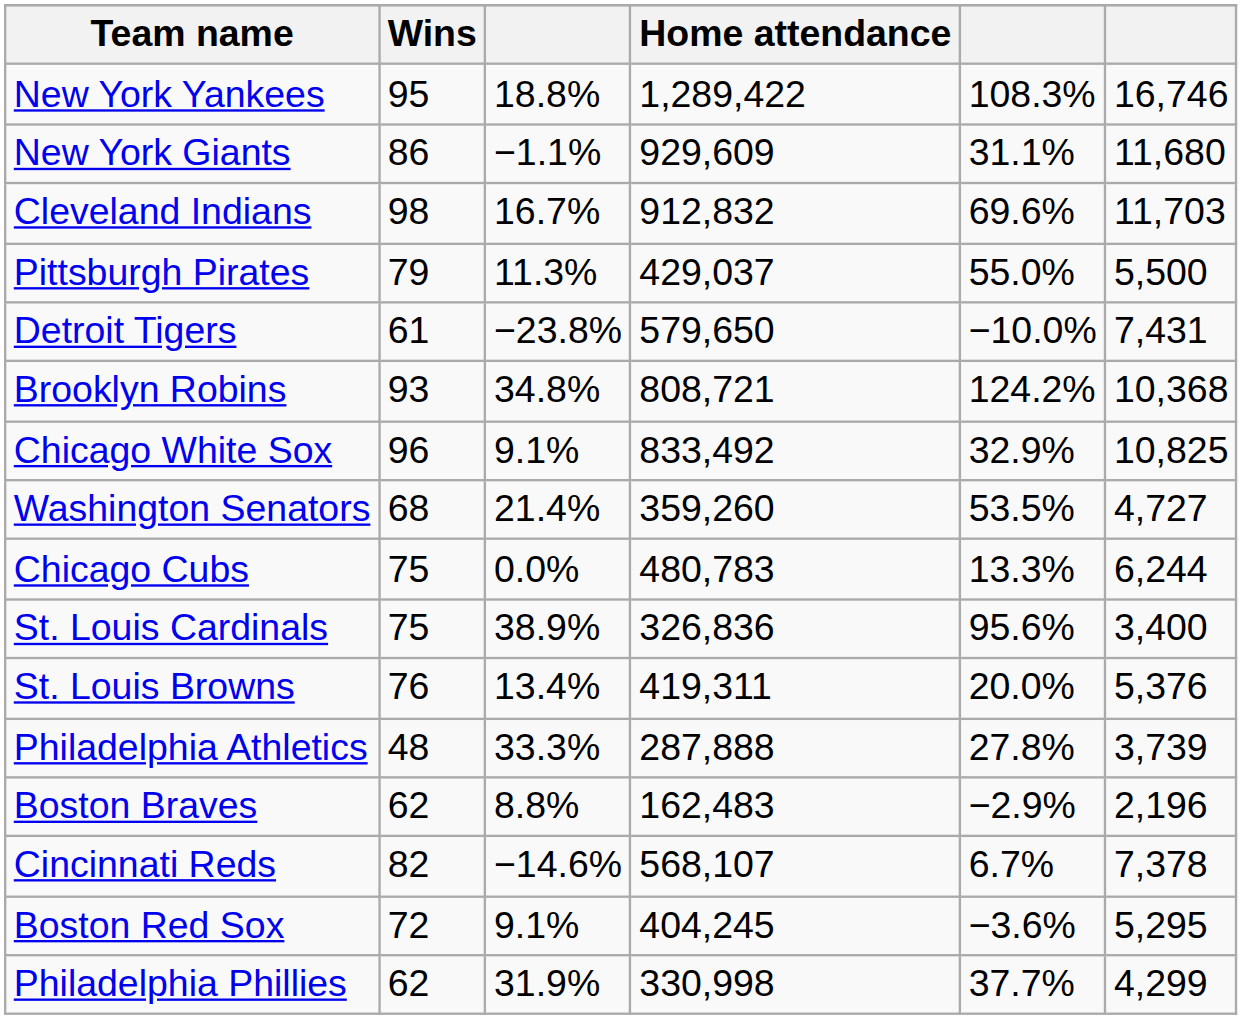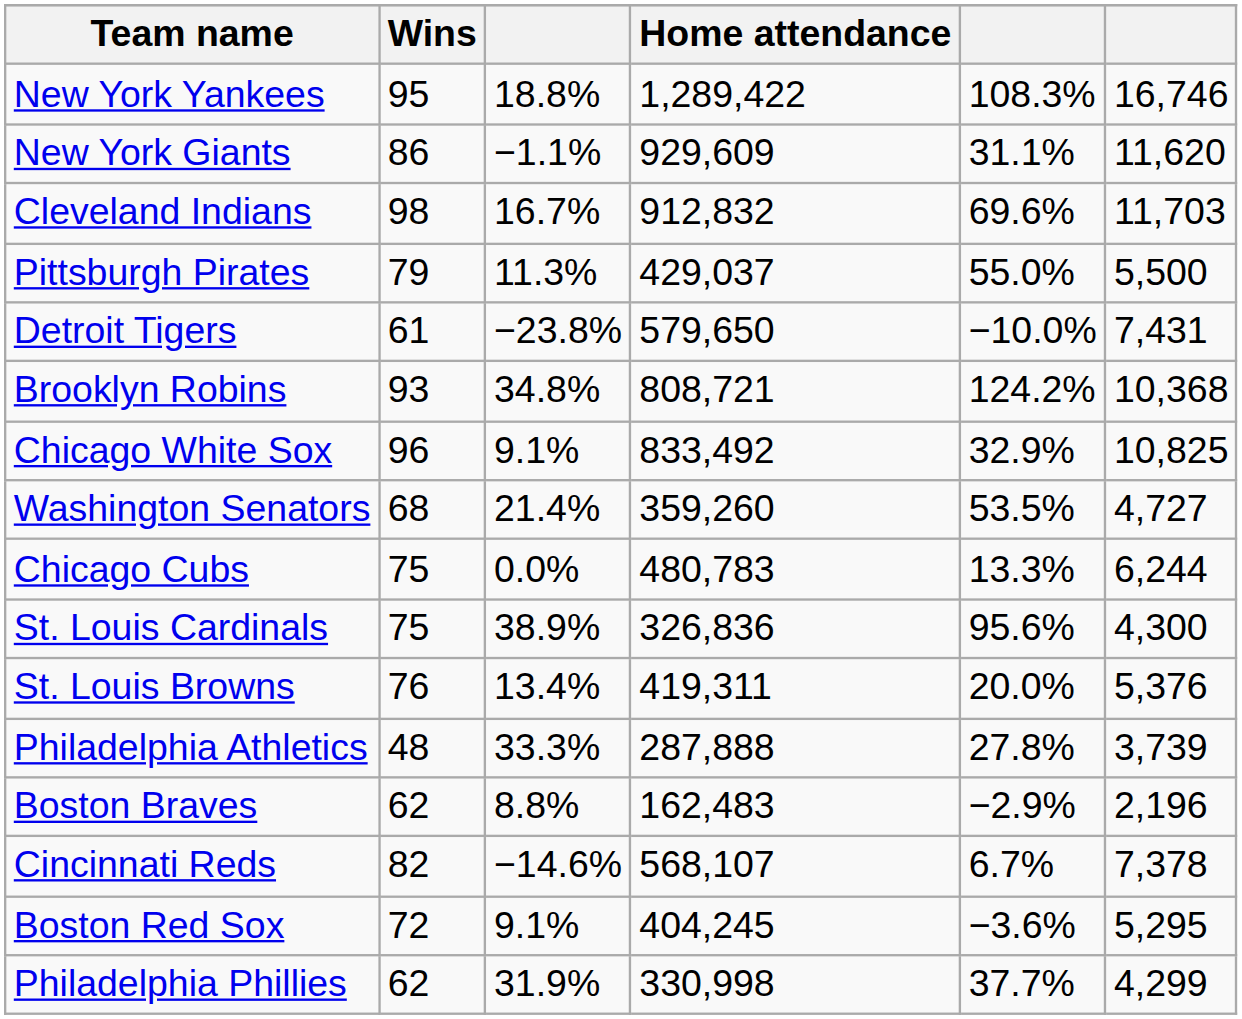New York Giants | column 6: 11,680 -> 11,620
St. Louis Cardinals | column 6: 3,400 -> 4,300
